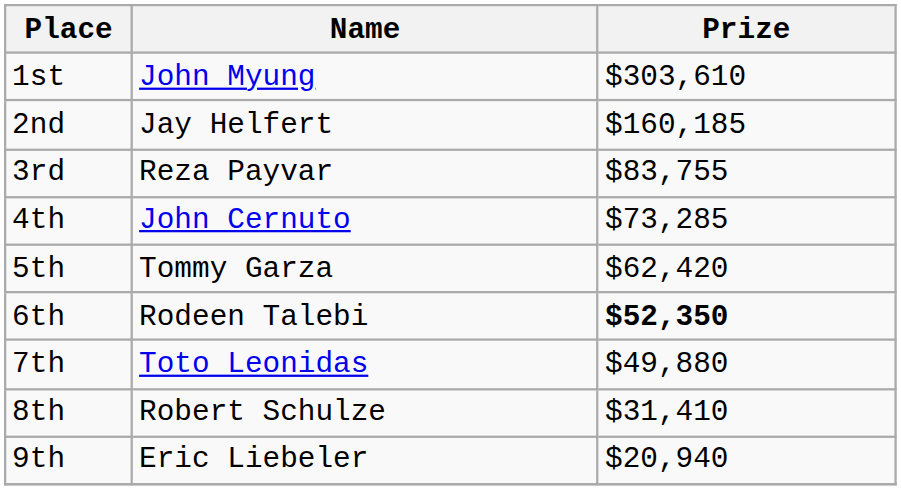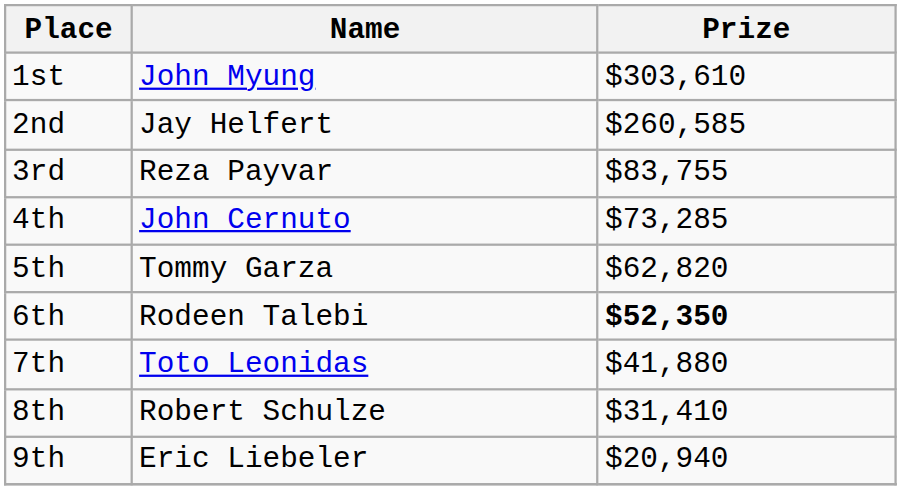2nd | Prize: $160,185 -> $260,585
5th | Prize: $62,420 -> $62,820
7th | Prize: $49,880 -> $41,880
